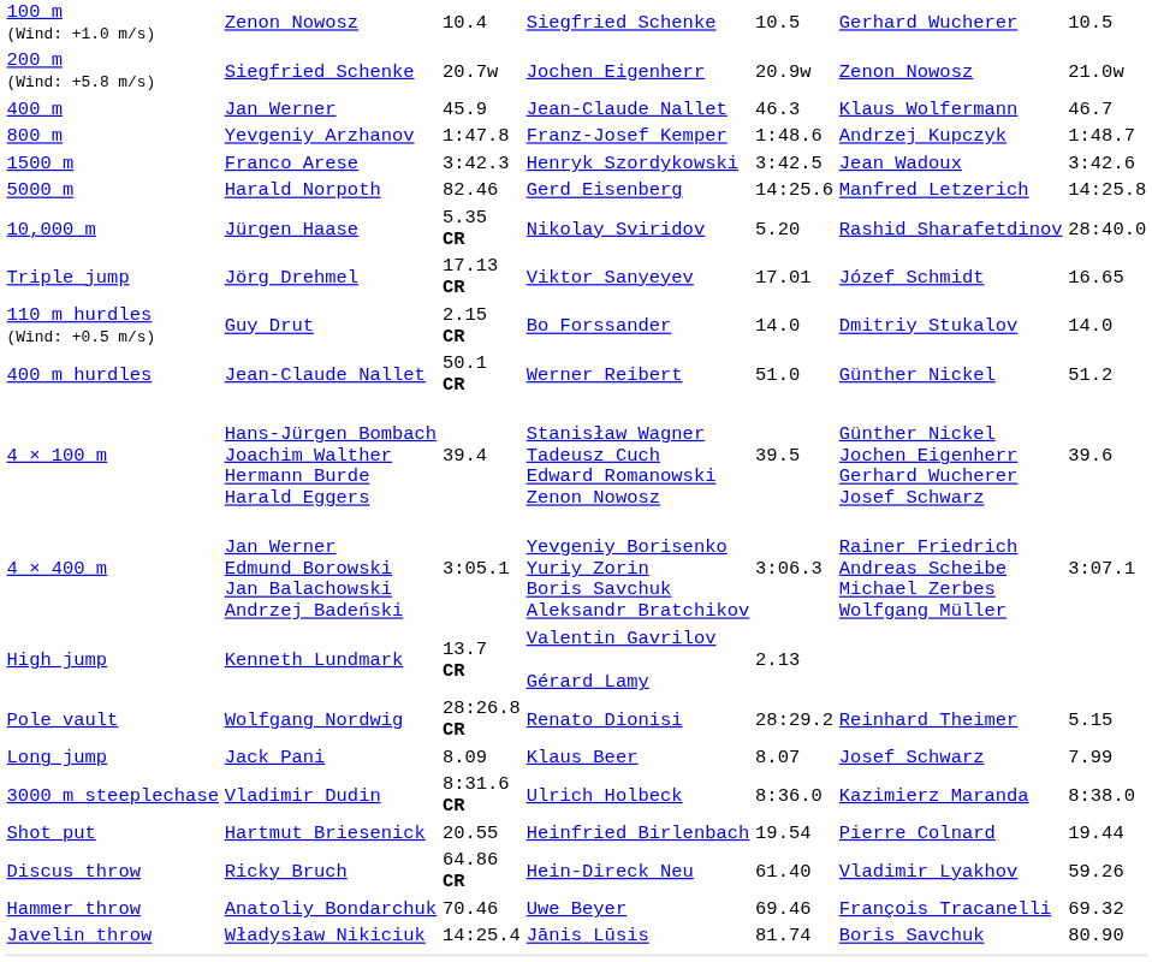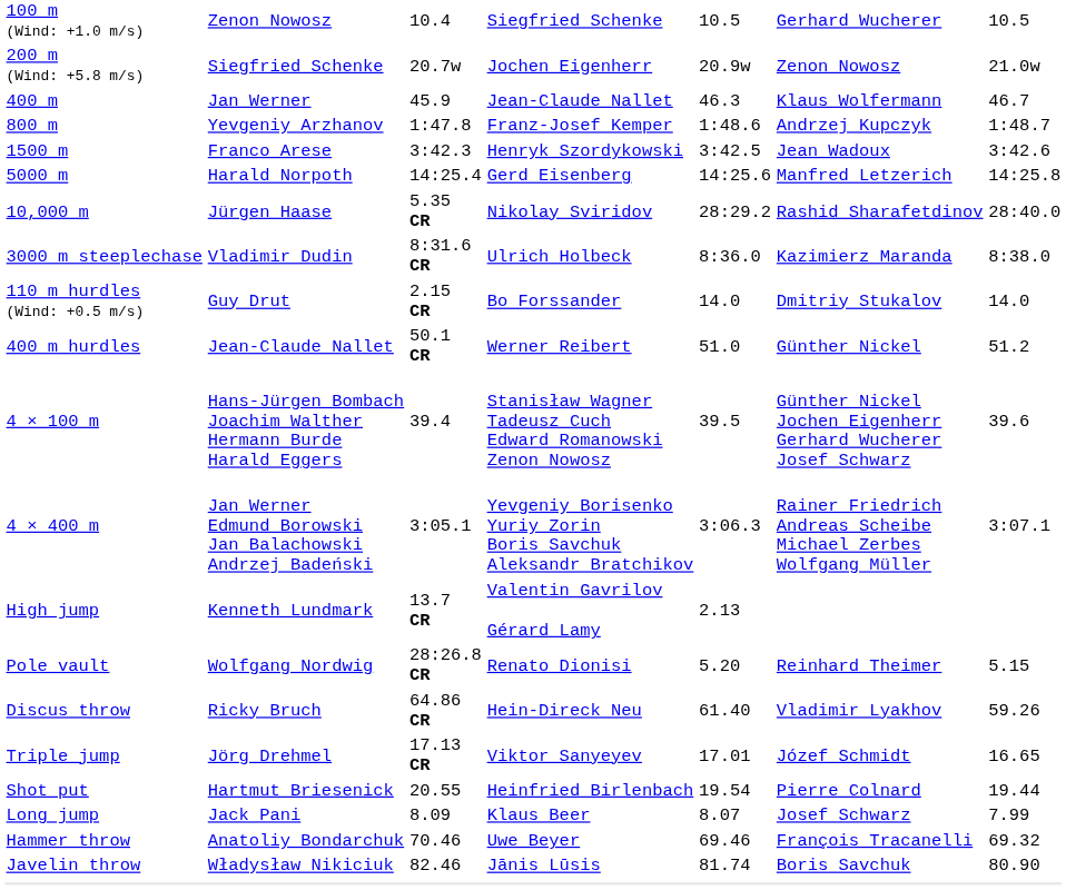5000 m | column 3: 82.46 -> 14:25.4
10,000 m | column 5: 5.20 -> 28:29.2
rows swapped: 3000 m steeplechase <-> Triple jump
Pole vault | column 5: 28:29.2 -> 5.20
rows swapped: Long jump <-> Discus throw
Javelin throw | column 3: 14:25.4 -> 82.46
